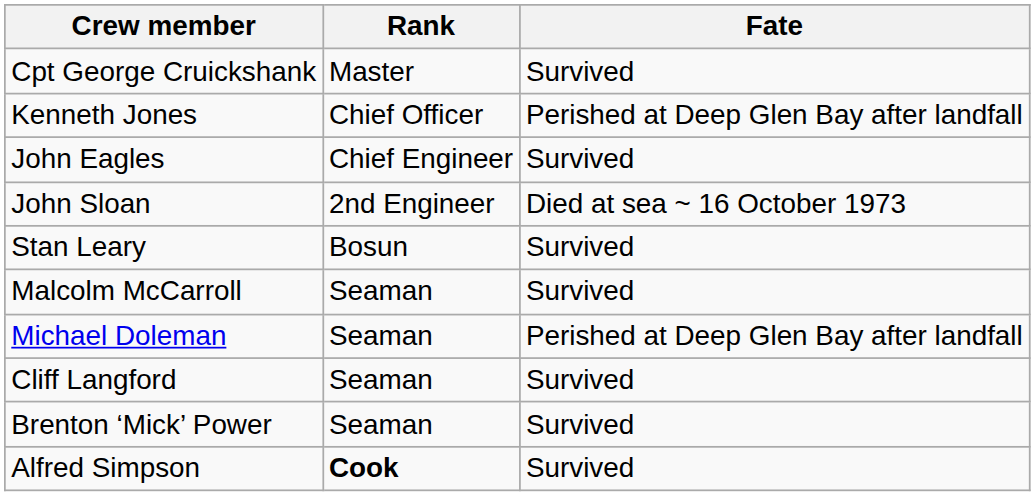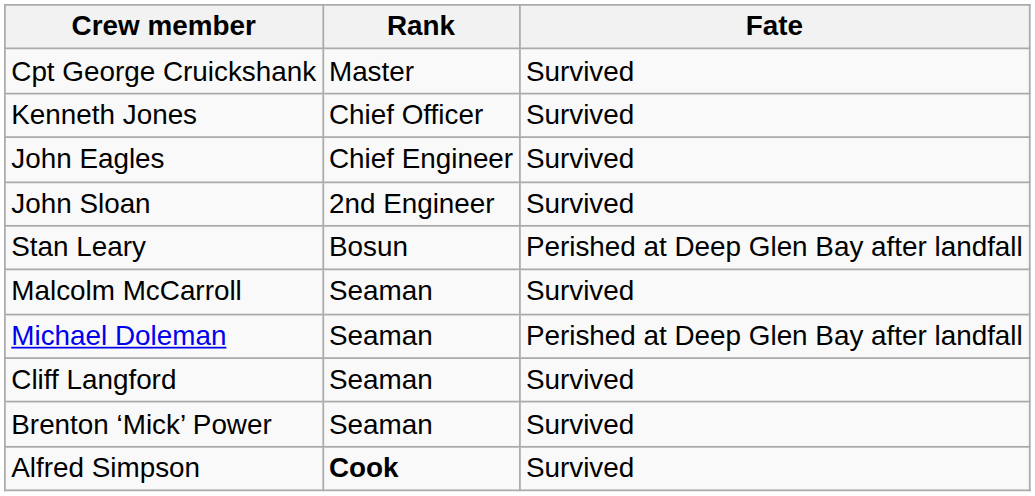Kenneth Jones | Fate: Perished at Deep Glen Bay after landfall -> Survived
John Sloan | Fate: Died at sea ~ 16 October 1973 -> Survived
Stan Leary | Fate: Survived -> Perished at Deep Glen Bay after landfall
